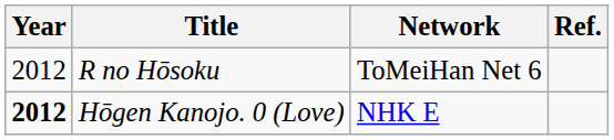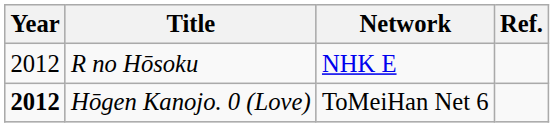R no Hōsoku | Network: ToMeiHan Net 6 -> NHK E
Hōgen Kanojo. 0 (Love) | Network: NHK E -> ToMeiHan Net 6
